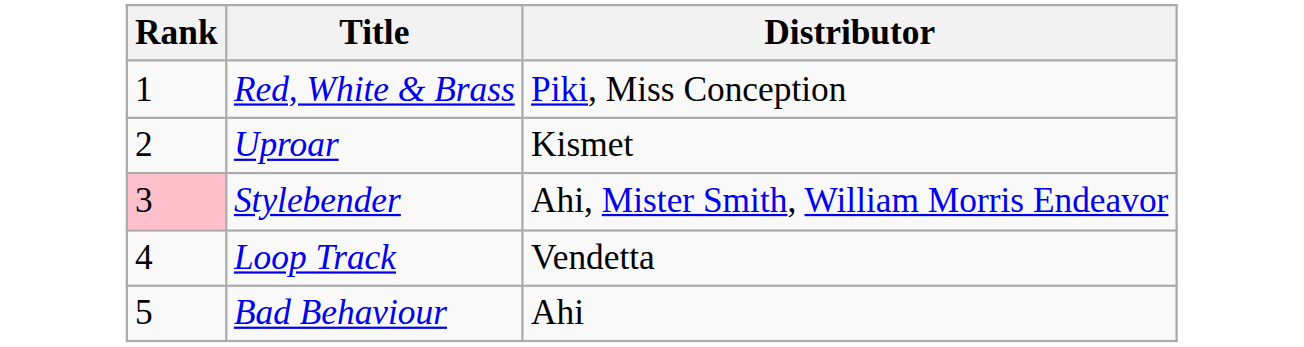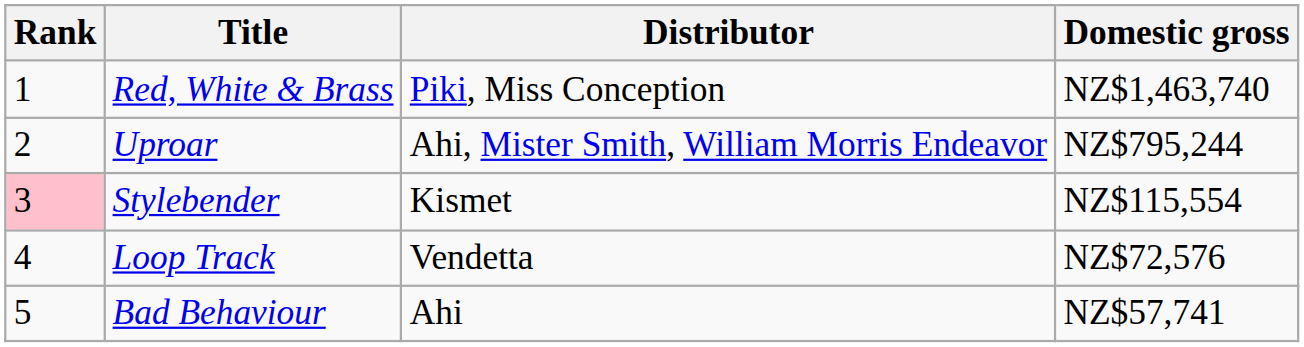+ column: Domestic gross | NZ$1,463,740 | NZ$795,244 | NZ$115,554 | NZ$72,576 | NZ$57,741
Uproar | Distributor: Kismet -> Ahi, Mister Smith, William Morris Endeavor
Stylebender | Distributor: Ahi, Mister Smith, William Morris Endeavor -> Kismet
